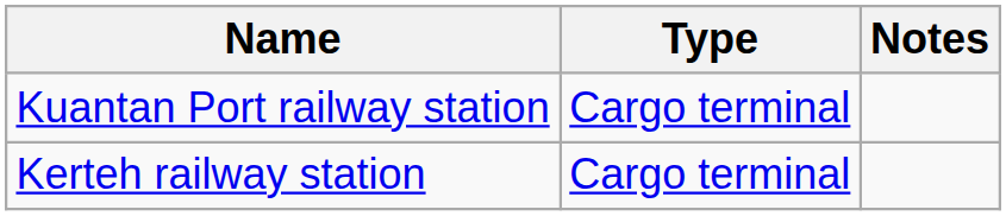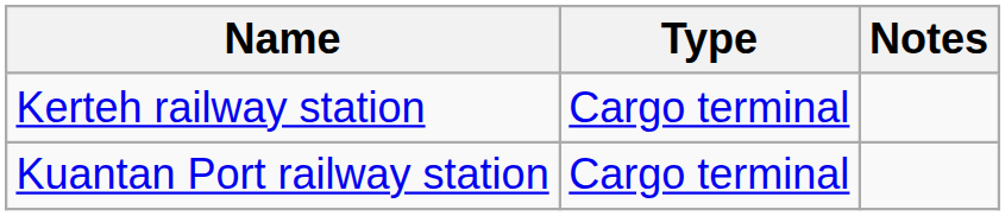rows swapped: Kerteh railway station <-> Kuantan Port railway station
